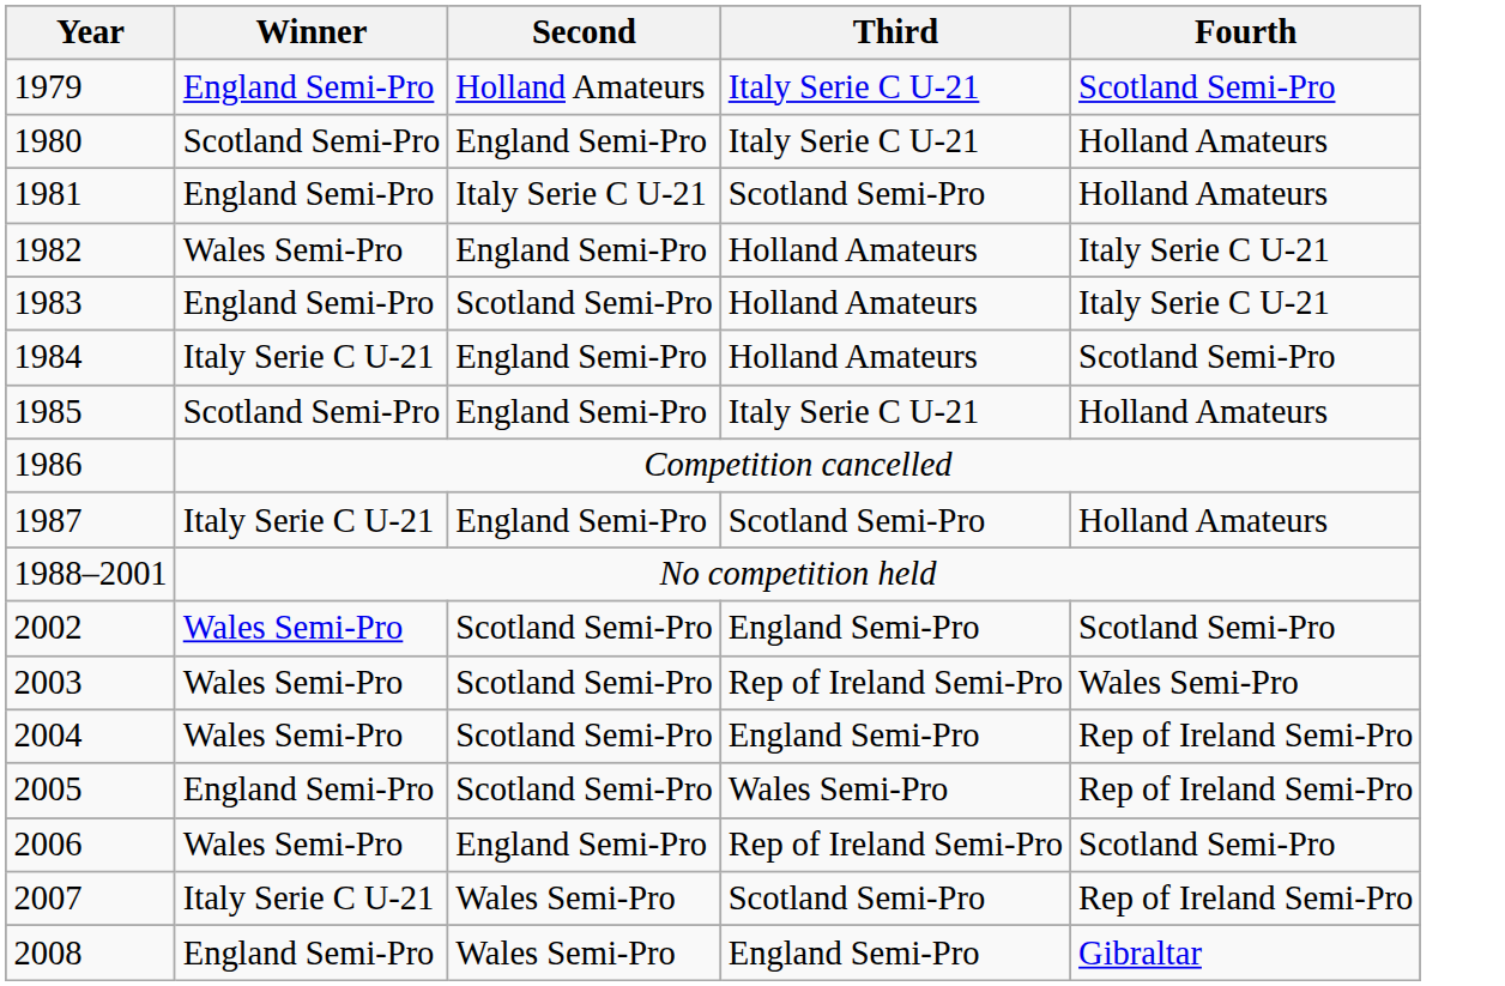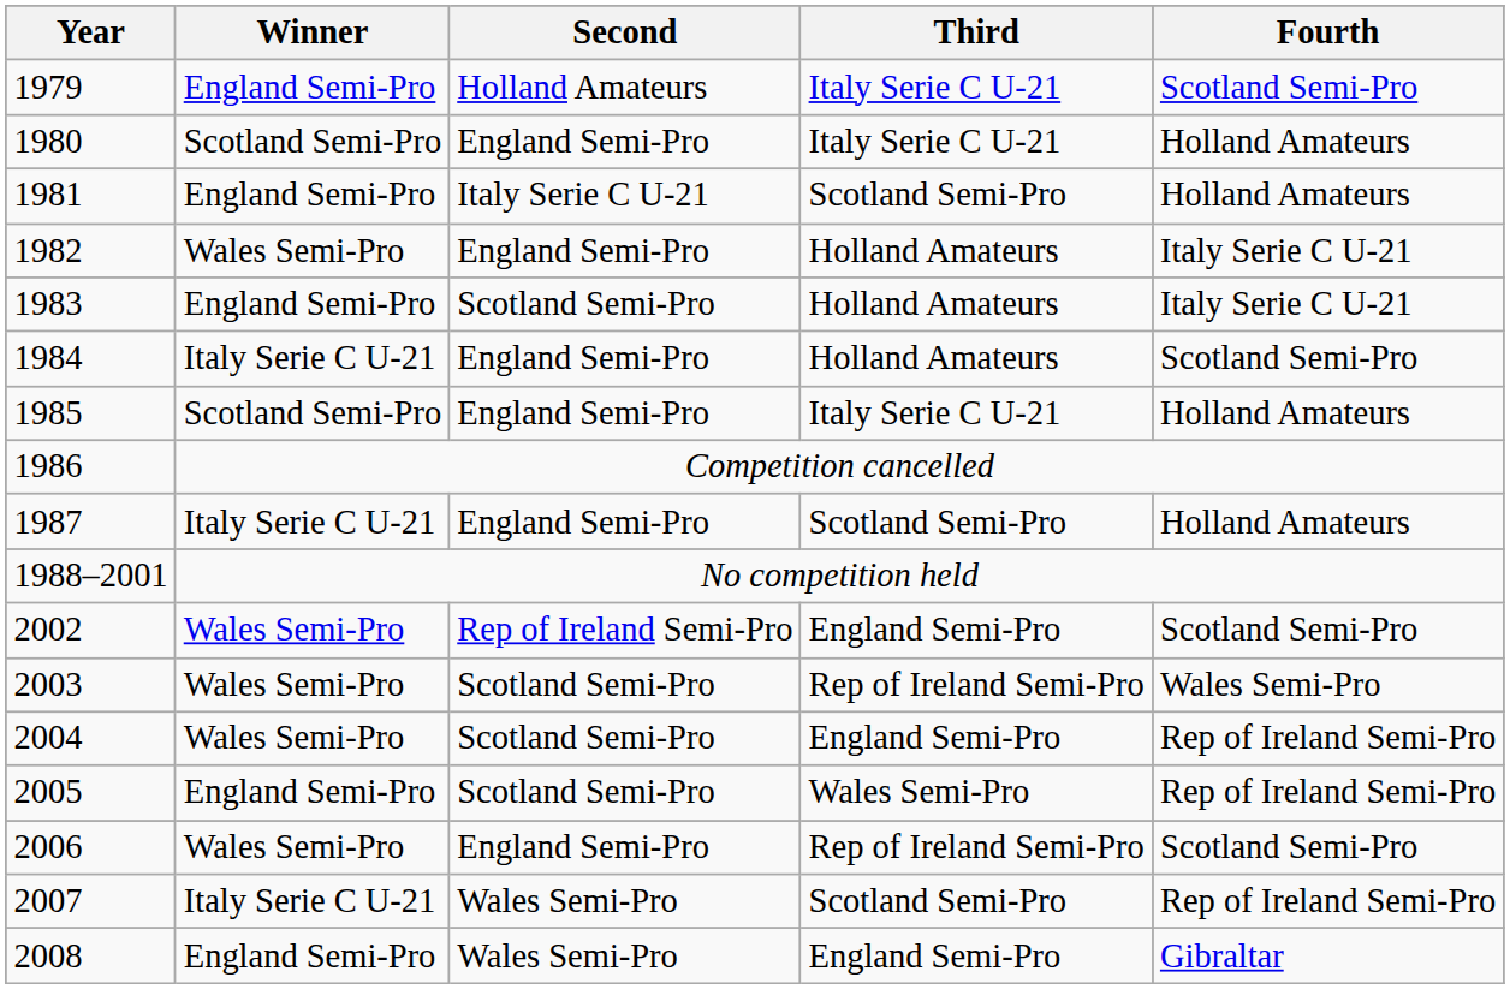2002 | Second: Scotland Semi-Pro -> Rep of Ireland Semi-Pro
